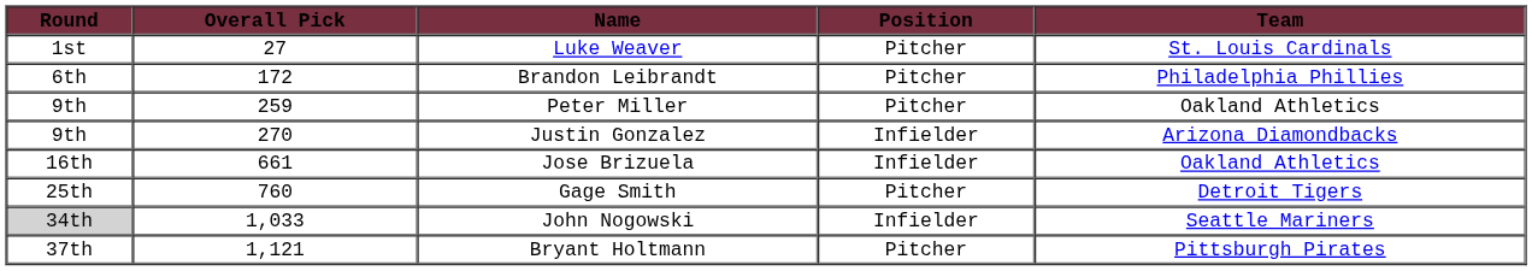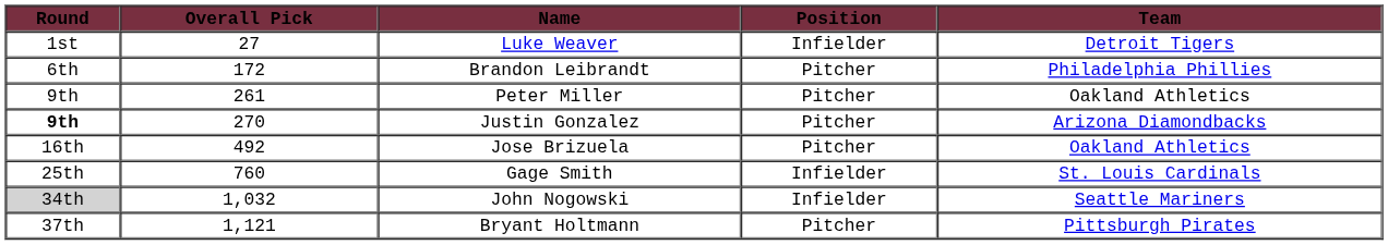Luke Weaver | Position: Pitcher -> Infielder
Luke Weaver | Team: St. Louis Cardinals -> Detroit Tigers
Peter Miller | Overall Pick: 259 -> 261
Justin Gonzalez | Round: normal -> bold
Justin Gonzalez | Position: Infielder -> Pitcher
Jose Brizuela | Overall Pick: 661 -> 492
Jose Brizuela | Position: Infielder -> Pitcher
Gage Smith | Position: Pitcher -> Infielder
Gage Smith | Team: Detroit Tigers -> St. Louis Cardinals
John Nogowski | Overall Pick: 1,033 -> 1,032
